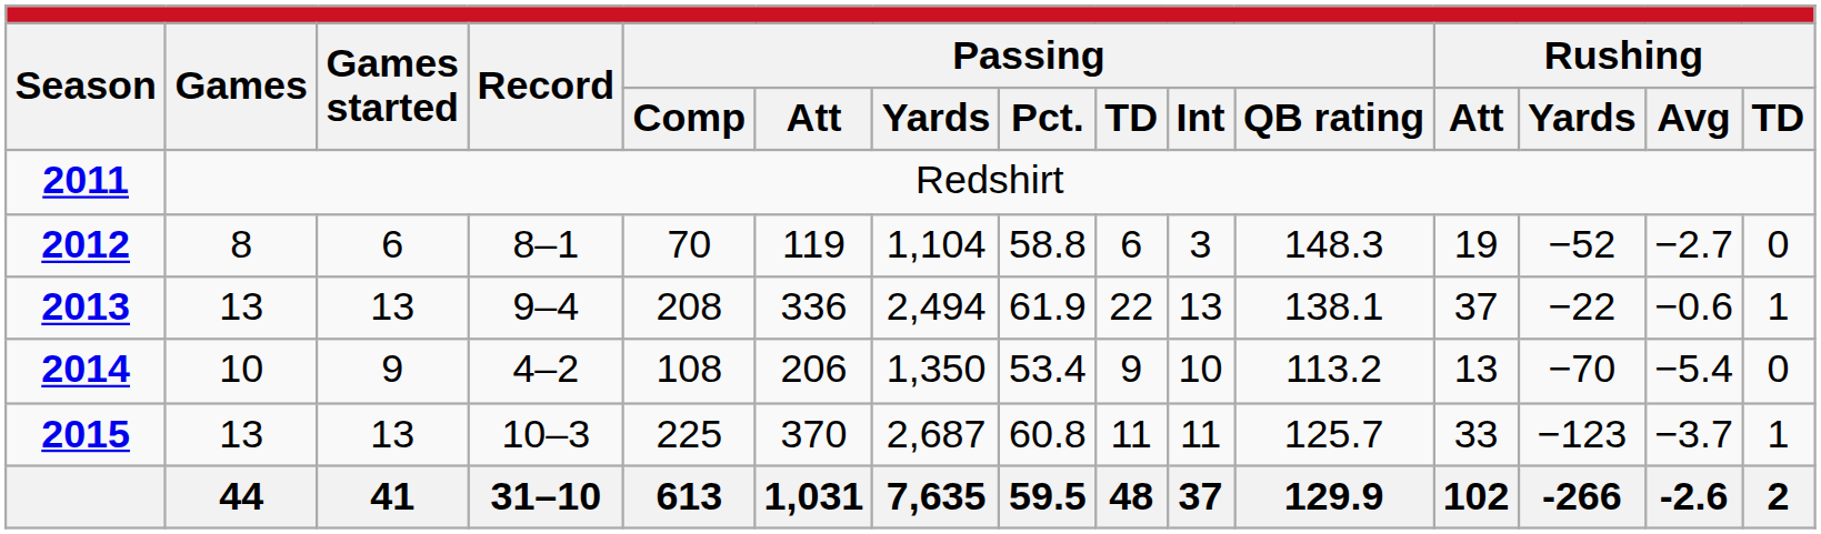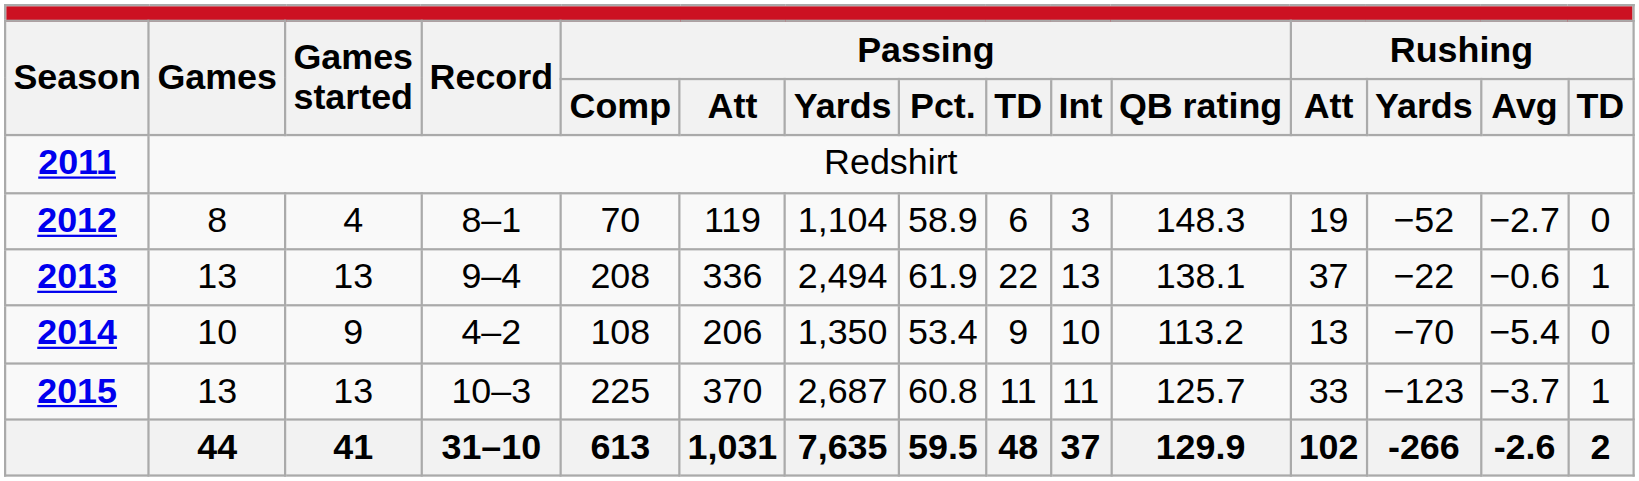2012 | column 3: 6 -> 4
2012 | column 8: 58.8 -> 58.9
